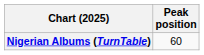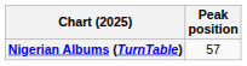Nigerian Albums (TurnTable) | Peak position: 60 -> 57
